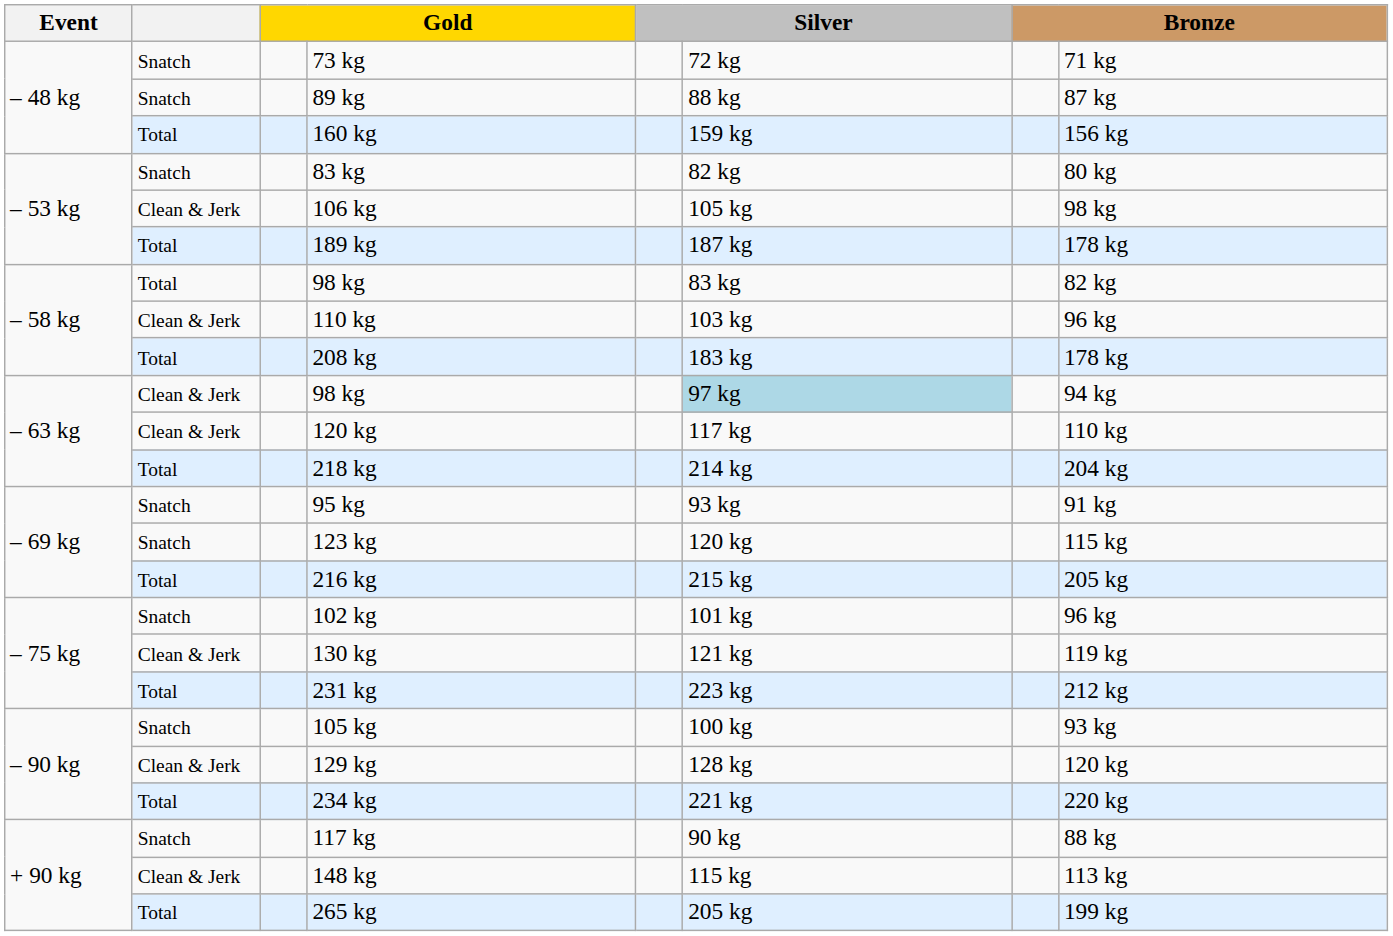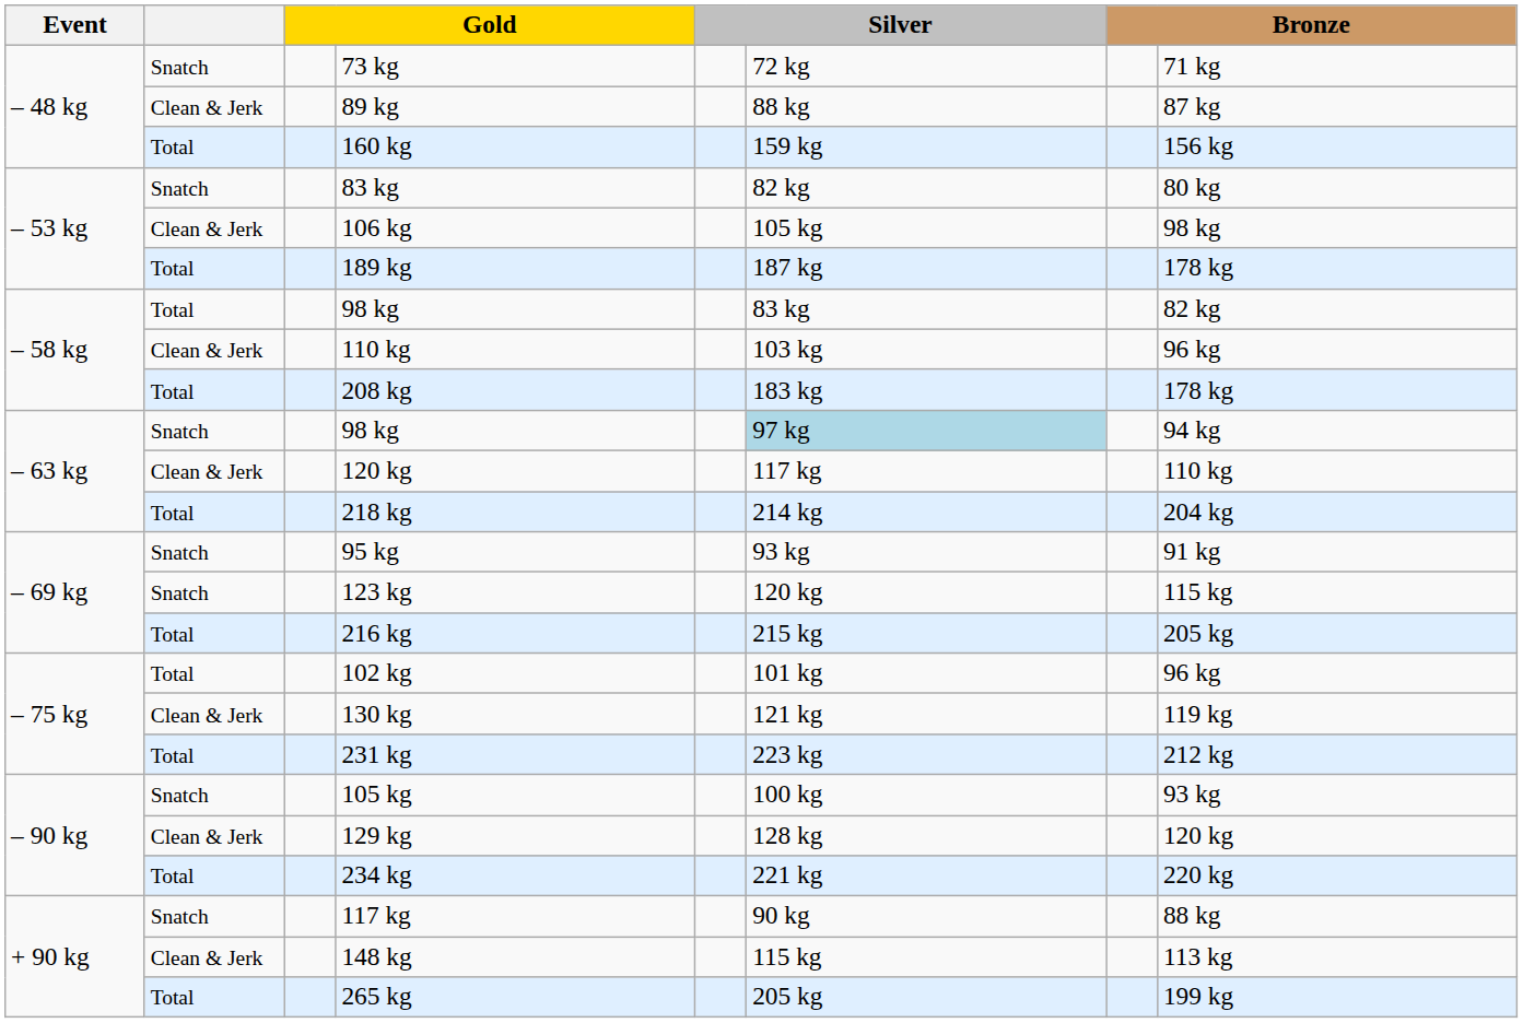89 kg | column 2: Snatch -> Clean & Jerk
– 63 kg / 98 kg | column 2: Clean & Jerk -> Snatch
102 kg | column 2: Snatch -> Total
